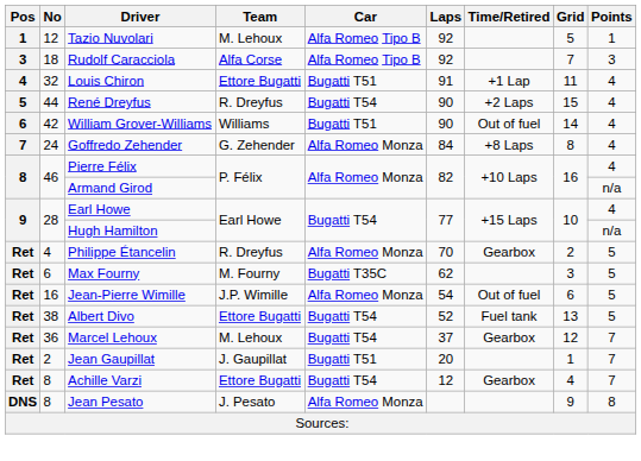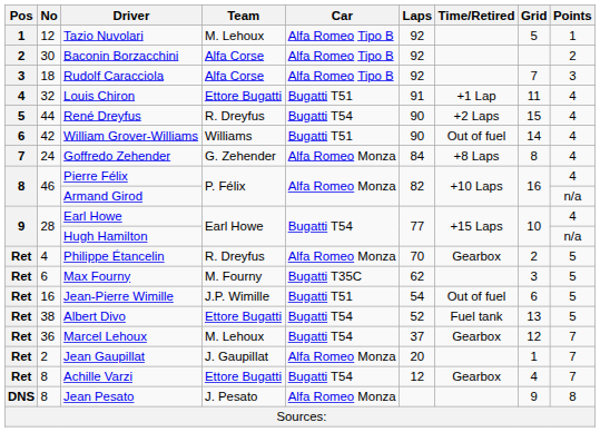+ row: 2 | 30 | Baconin Borzacchini | Alfa Corse | Alfa Romeo Tipo B | 92 | 2
Jean-Pierre Wimille | Car: Alfa Romeo Monza -> Bugatti T51
Jean Gaupillat | Car: Bugatti T51 -> Alfa Romeo Monza
